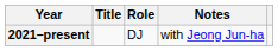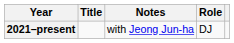columns swapped: Role <-> Notes
